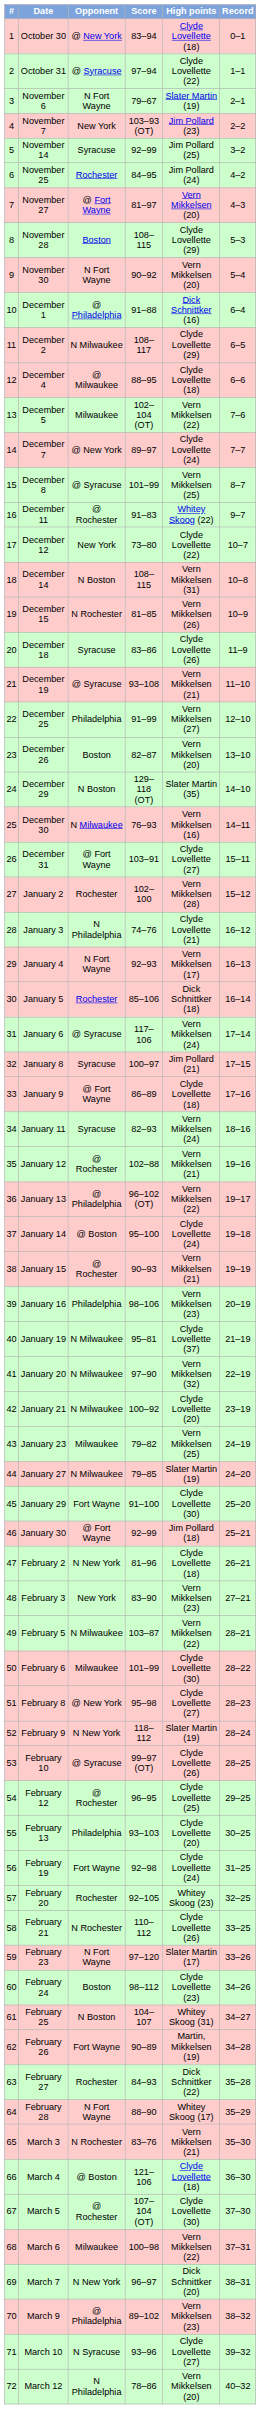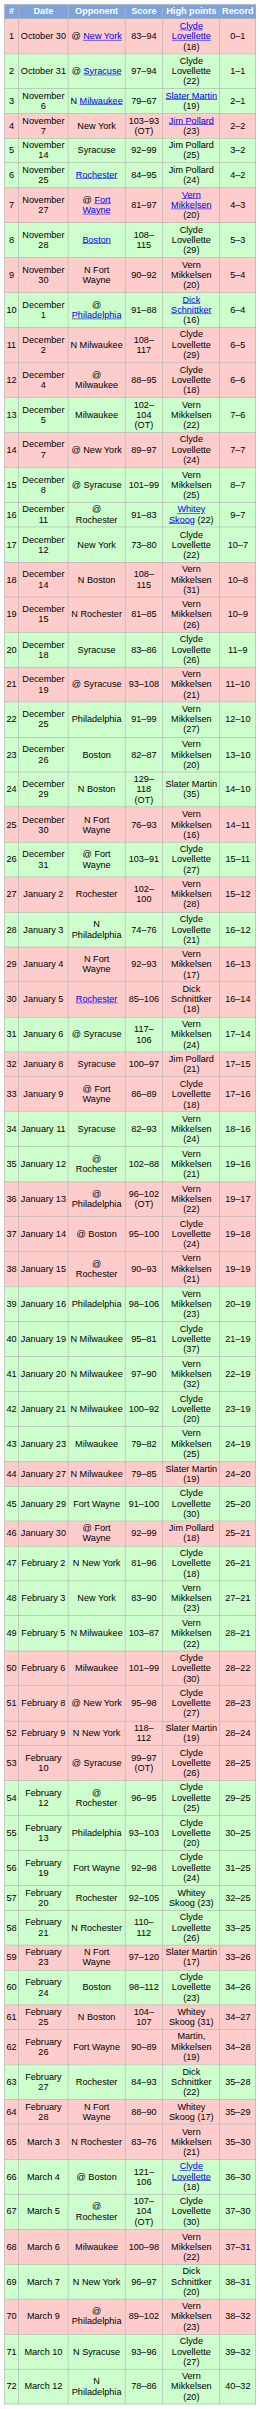November 6 | Opponent: N Fort Wayne -> N Milwaukee
December 30 | Opponent: N Milwaukee -> N Fort Wayne
